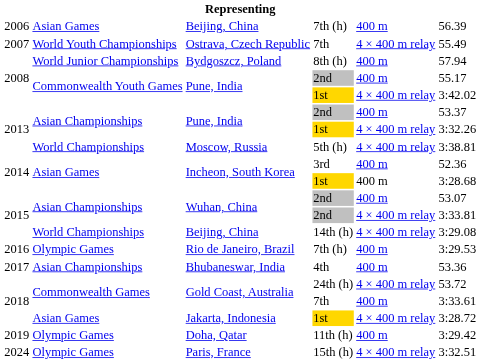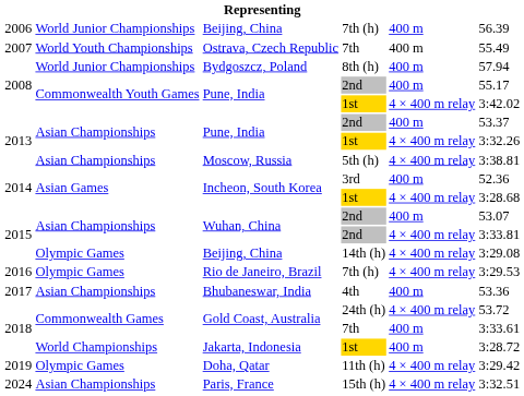Beijing, China / 7th (h) | column 2: Asian Games -> World Junior Championships
Ostrava, Czech Republic | column 5: 4 × 400 m relay -> 400 m
Moscow, Russia | column 2: World Championships -> Asian Championships
Incheon, South Korea / 1st | column 5: 400 m -> 4 × 400 m relay
Beijing, China / 14th (h) | column 2: World Championships -> Olympic Games
Rio de Janeiro, Brazil | column 5: 400 m -> 4 × 400 m relay
Jakarta, Indonesia | column 2: Asian Games -> World Championships
Jakarta, Indonesia | column 5: 4 × 400 m relay -> 400 m
Doha, Qatar | column 5: 400 m -> 4 × 400 m relay
Paris, France | column 2: Olympic Games -> Asian Championships
